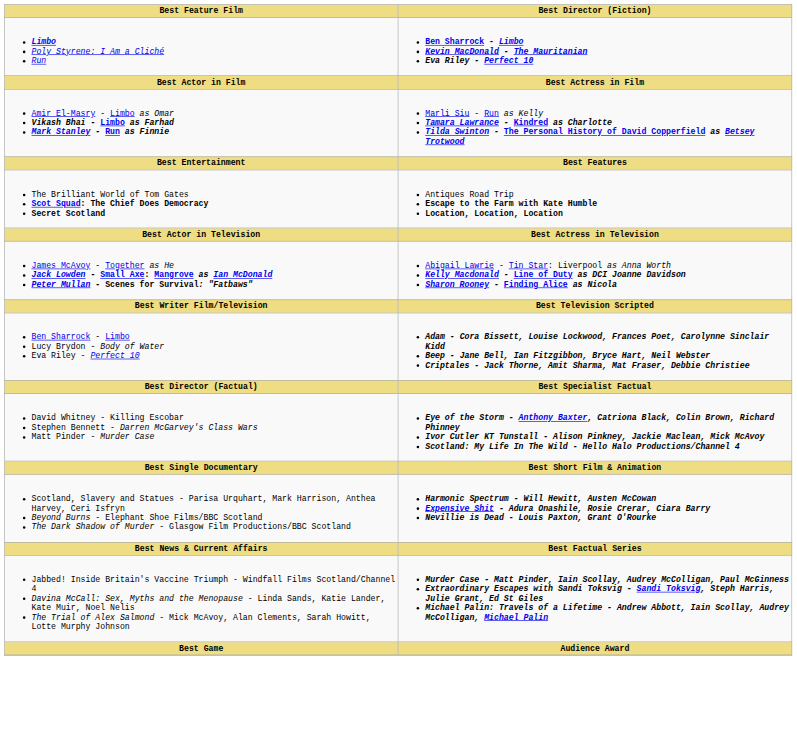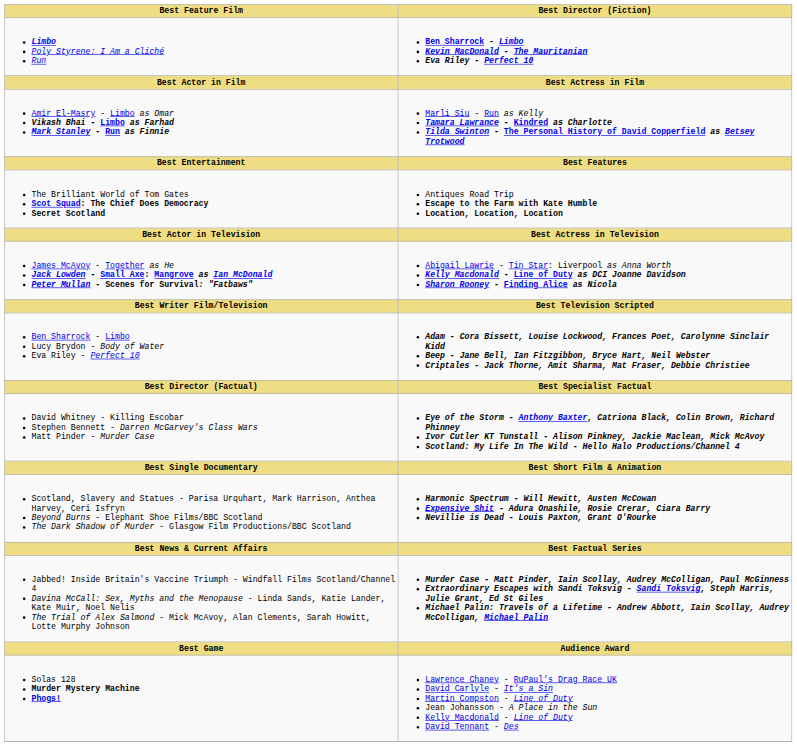+ row: Solas 128 Murder Mystery Machine Phogs! | Lawrence Chaney - RuPaul's Drag Race UK David Carlyle - It's a Sin Martin Compston - Line of Duty Jean Johansson - A Place in the Sun Kelly Macdonald - Line of Duty David Tennant - Des
